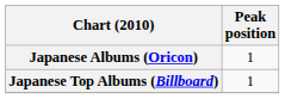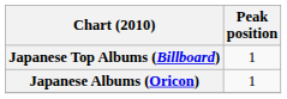rows swapped: Japanese Albums (Oricon) <-> Japanese Top Albums (Billboard)
